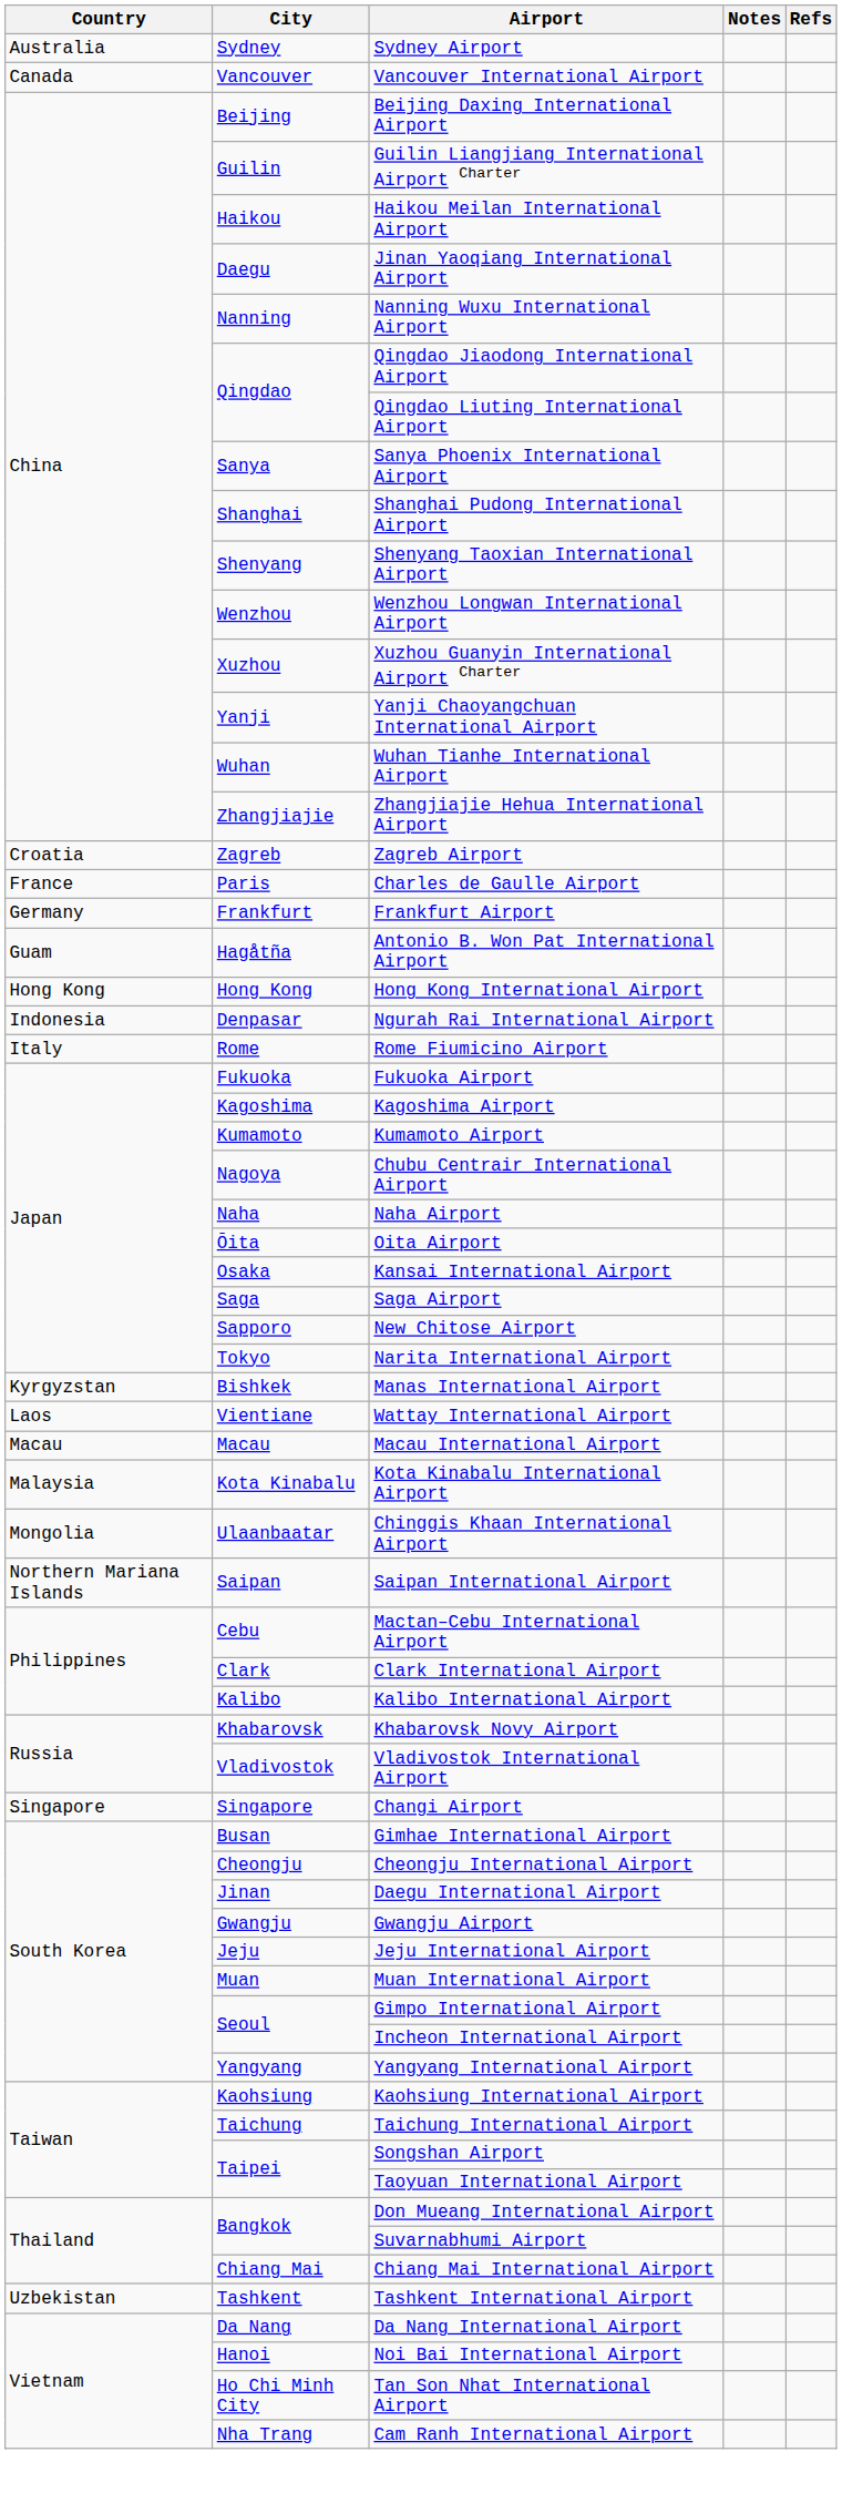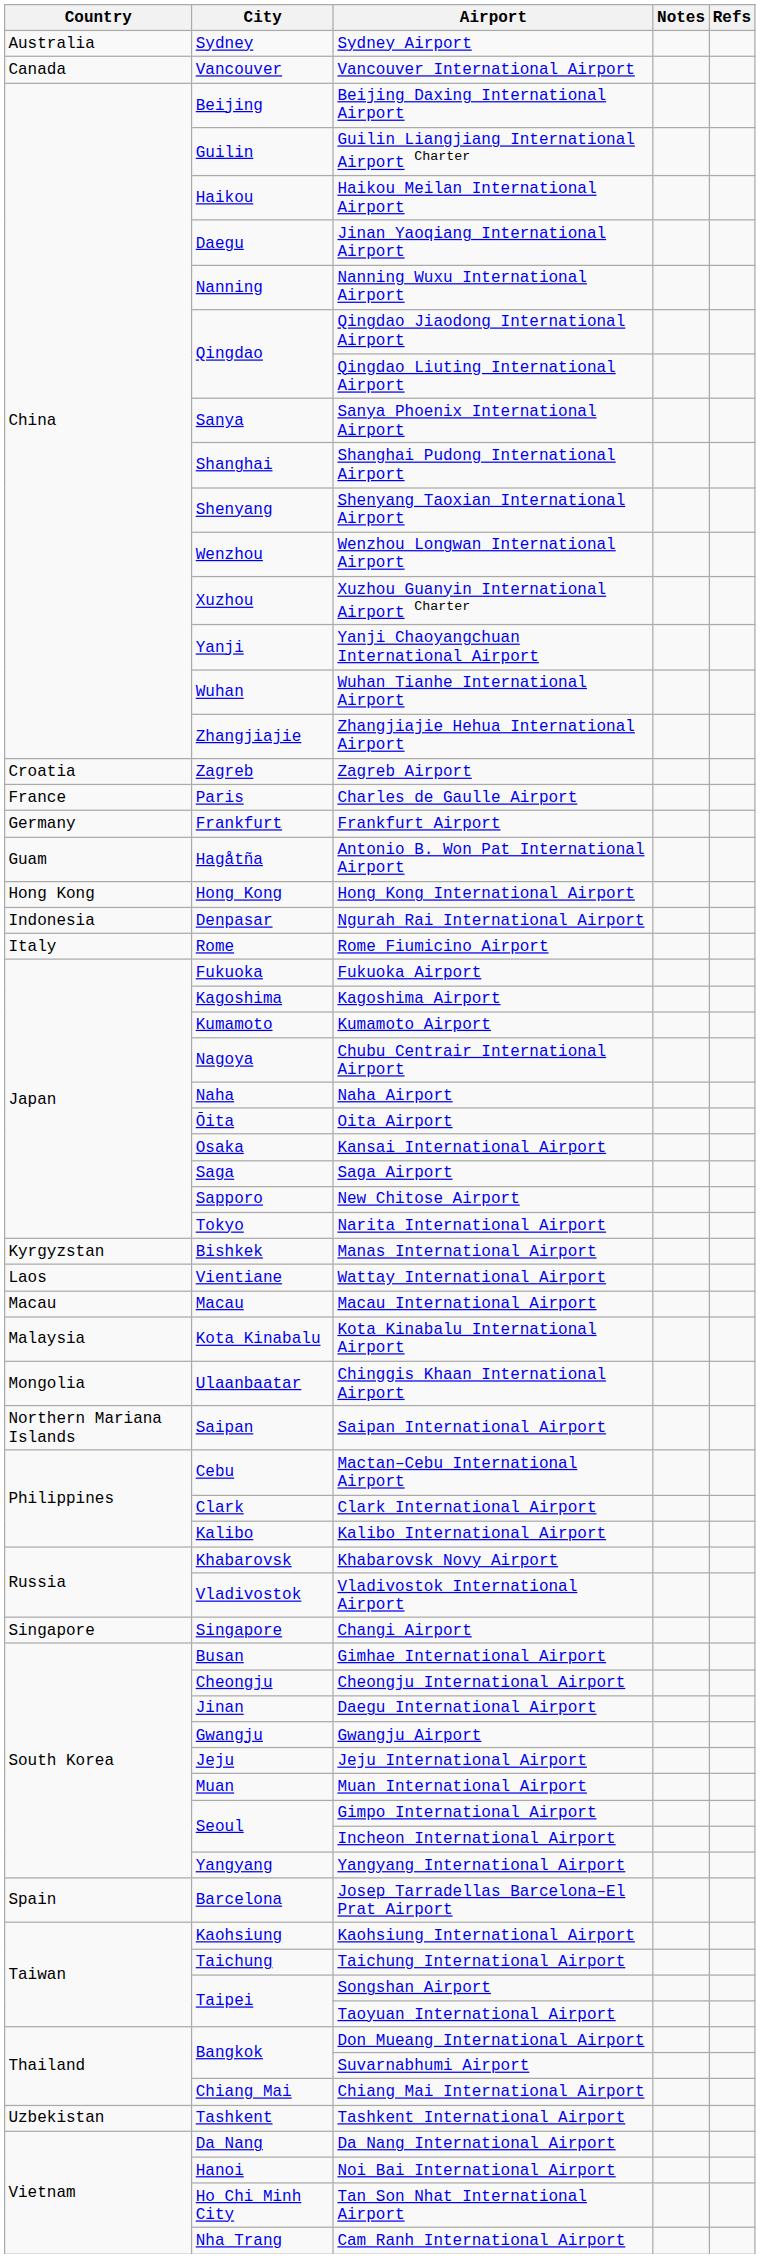+ row: Spain | Barcelona | Josep Tarradellas Barcelona–El Prat Airport
